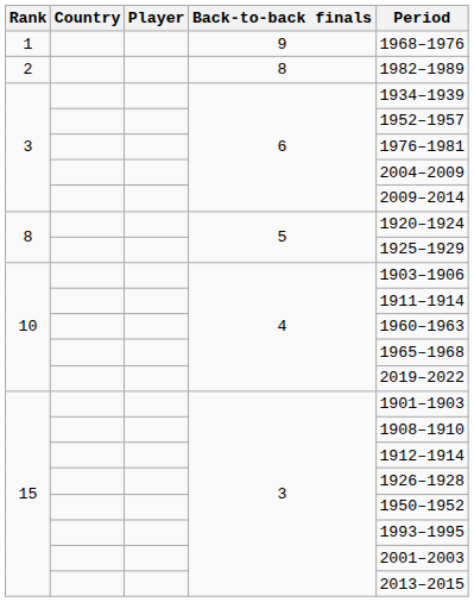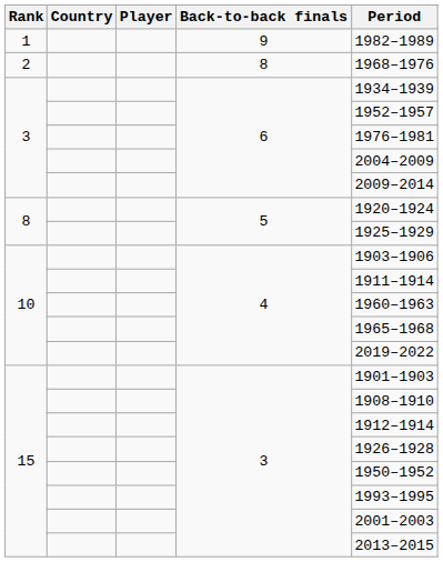1 | Period: 1968–1976 -> 1982–1989
2 | Period: 1982–1989 -> 1968–1976
